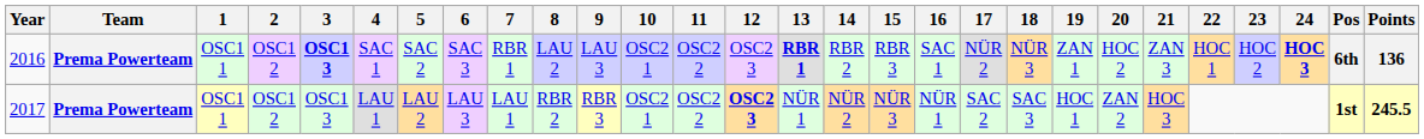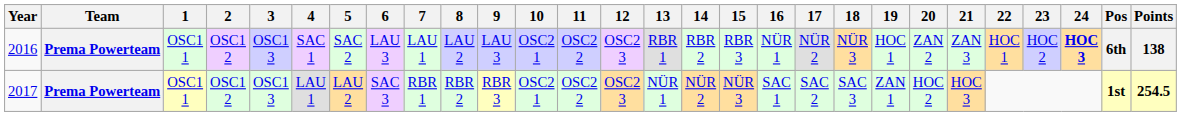2016 | 3: bold -> normal
2016 | 6: SAC 3 -> LAU 3
2016 | 7: RBR 1 -> LAU 1
2016 | 13: bold -> normal
2016 | 16: SAC 1 -> NÜR 1
2016 | 19: ZAN 1 -> HOC 1
2016 | 20: HOC 2 -> ZAN 2
2016 | Points: 136 -> 138
2017 | 6: LAU 3 -> SAC 3
2017 | 7: LAU 1 -> RBR 1
2017 | 12: bold -> normal
2017 | 16: NÜR 1 -> SAC 1
2017 | 19: HOC 1 -> ZAN 1
2017 | 20: ZAN 2 -> HOC 2
2017 | Points: 245.5 -> 254.5
